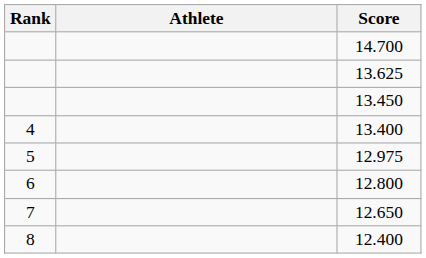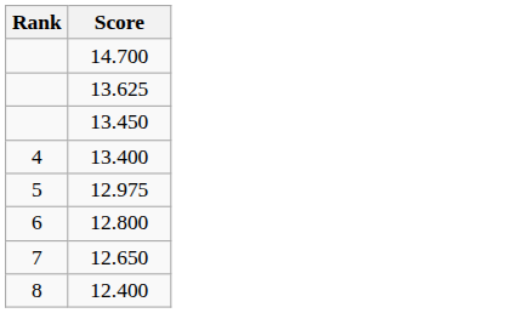- column: Athlete
